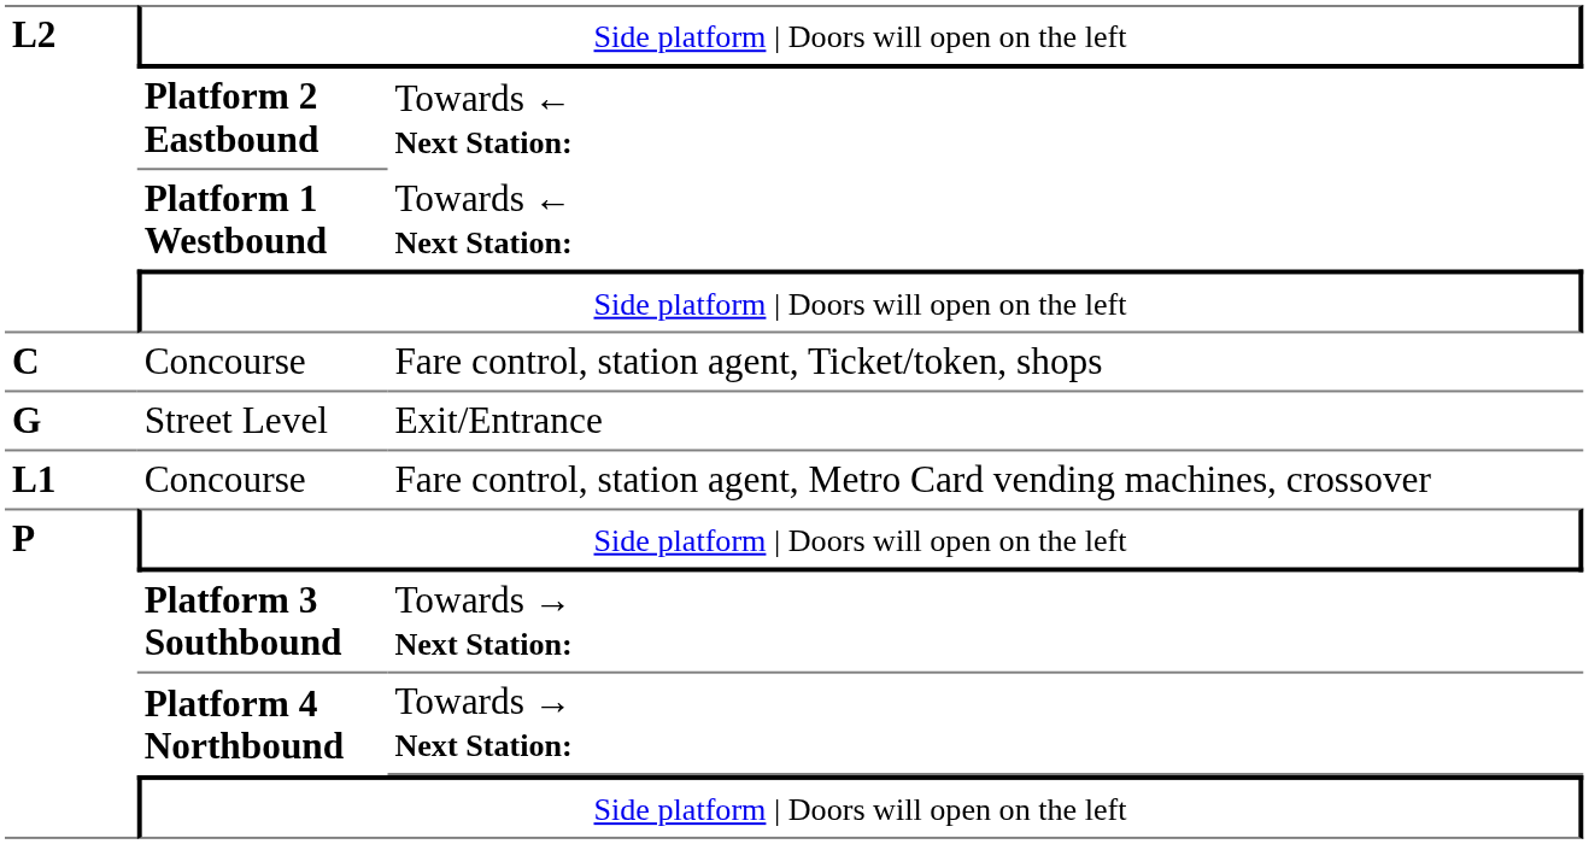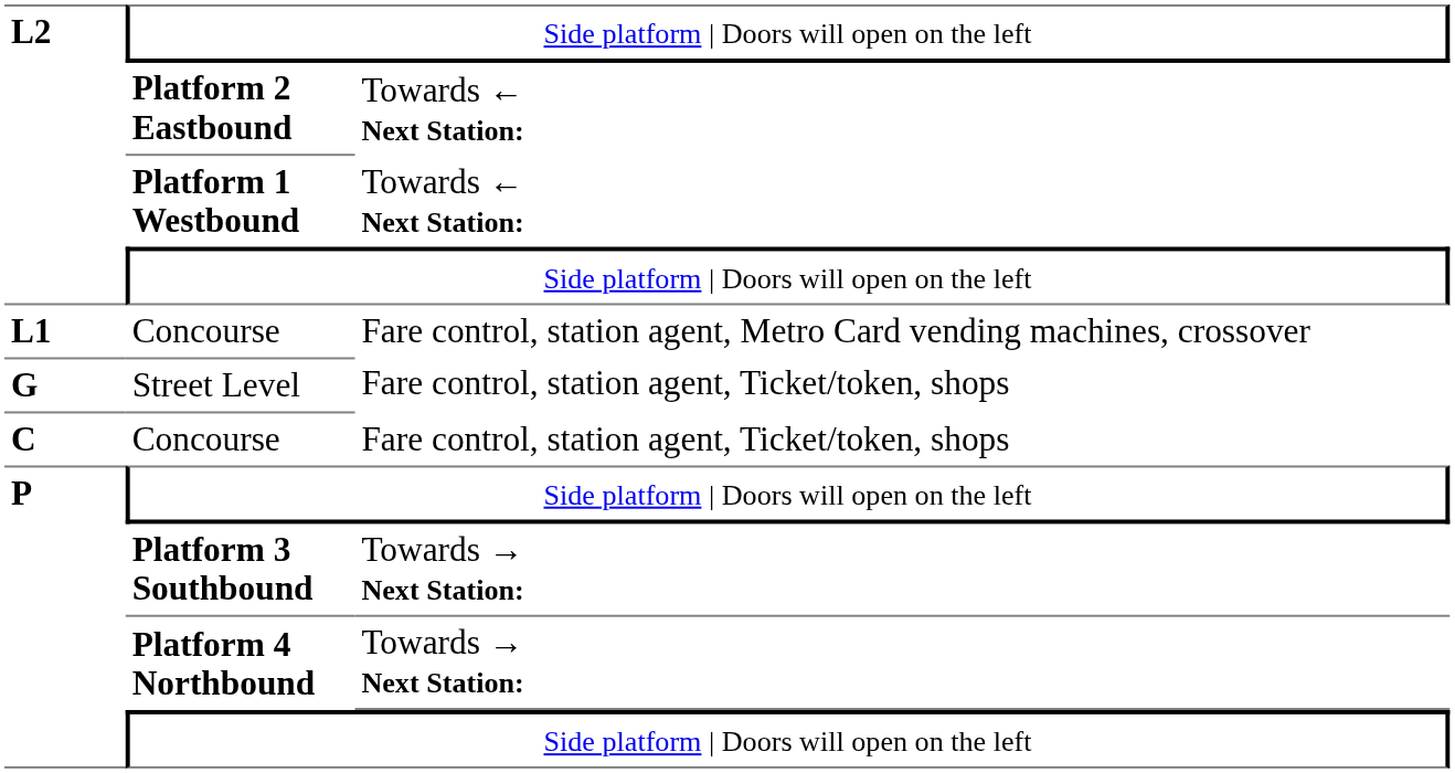rows swapped: L1 / Concourse <-> C / Concourse
Street Level | column 3: Exit/Entrance -> Fare control, station agent, Ticket/token, shops
